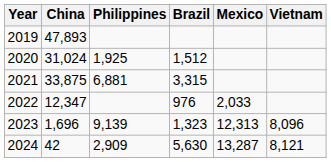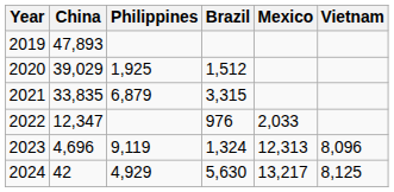2020 | China: 31,024 -> 39,029
2021 | China: 33,875 -> 33,835
2021 | Philippines: 6,881 -> 6,879
2023 | China: 1,696 -> 4,696
2023 | Philippines: 9,139 -> 9,119
2023 | Brazil: 1,323 -> 1,324
2024 | Philippines: 2,909 -> 4,929
2024 | Mexico: 13,287 -> 13,217
2024 | Vietnam: 8,121 -> 8,125
